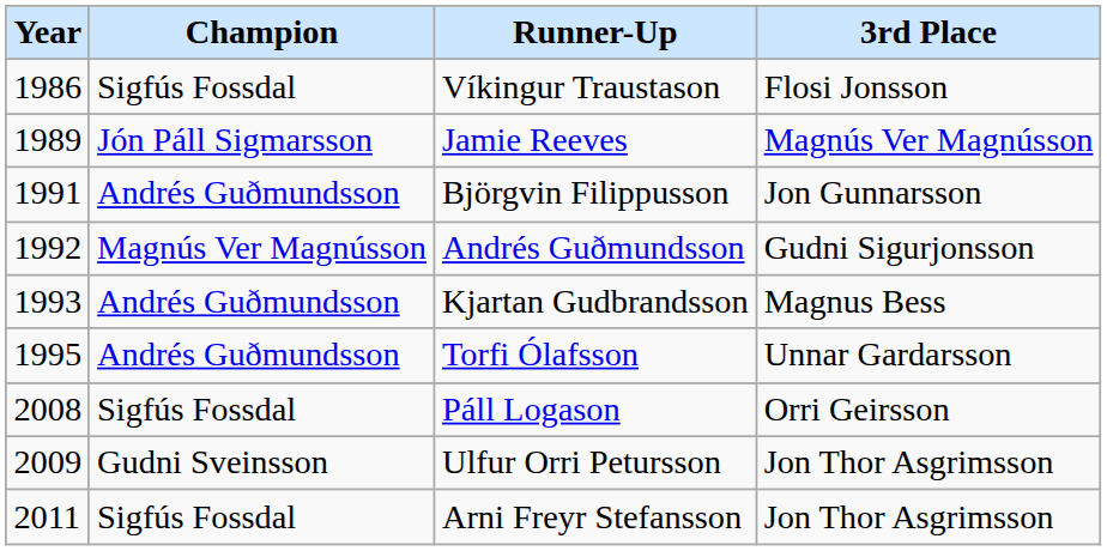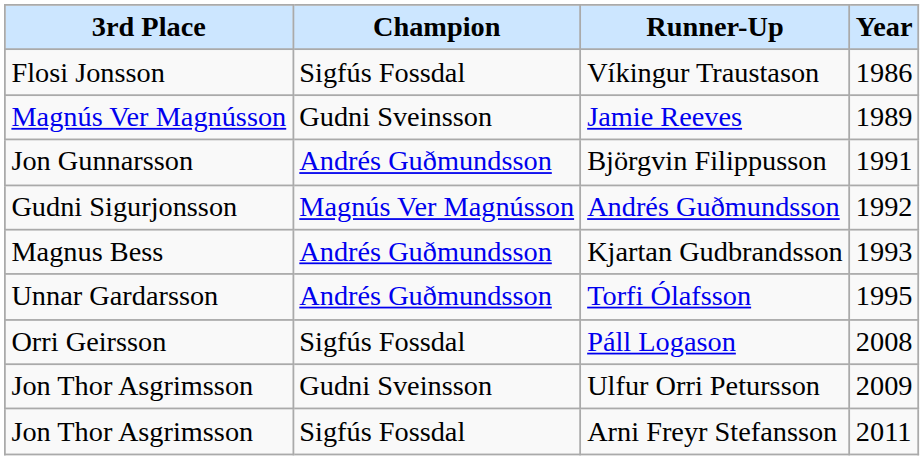columns swapped: Year <-> 3rd Place
Jamie Reeves | Champion: Jón Páll Sigmarsson -> Gudni Sveinsson
